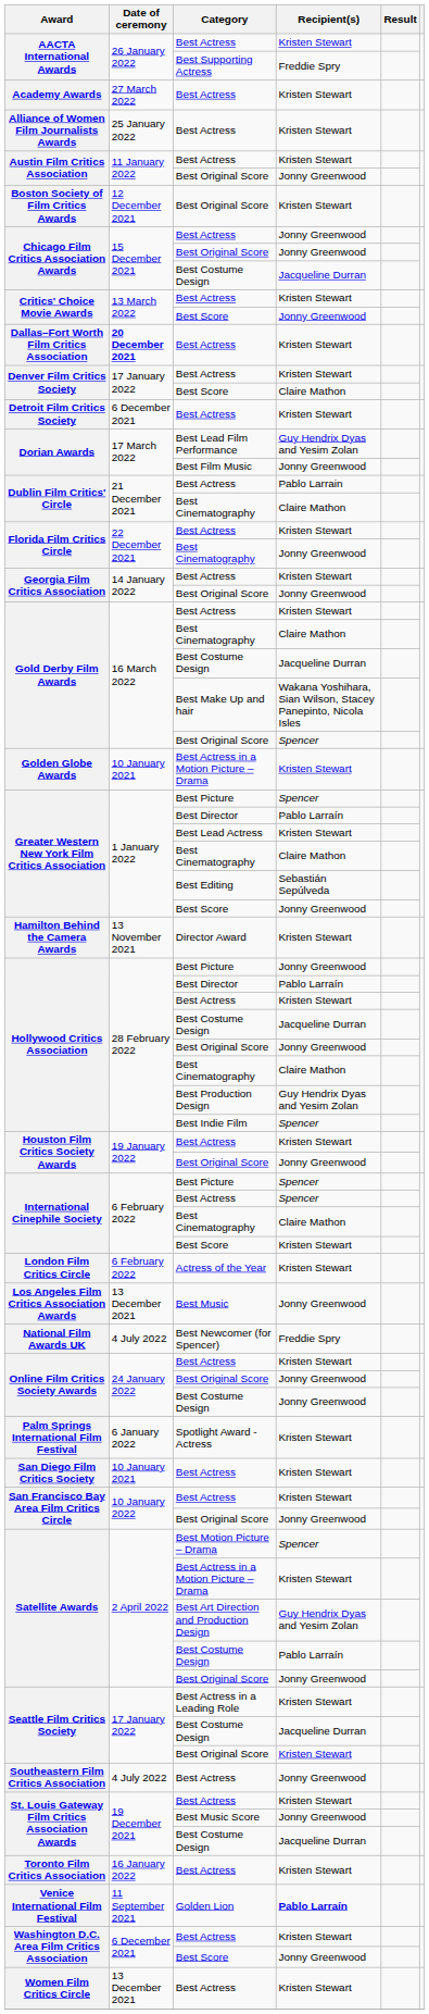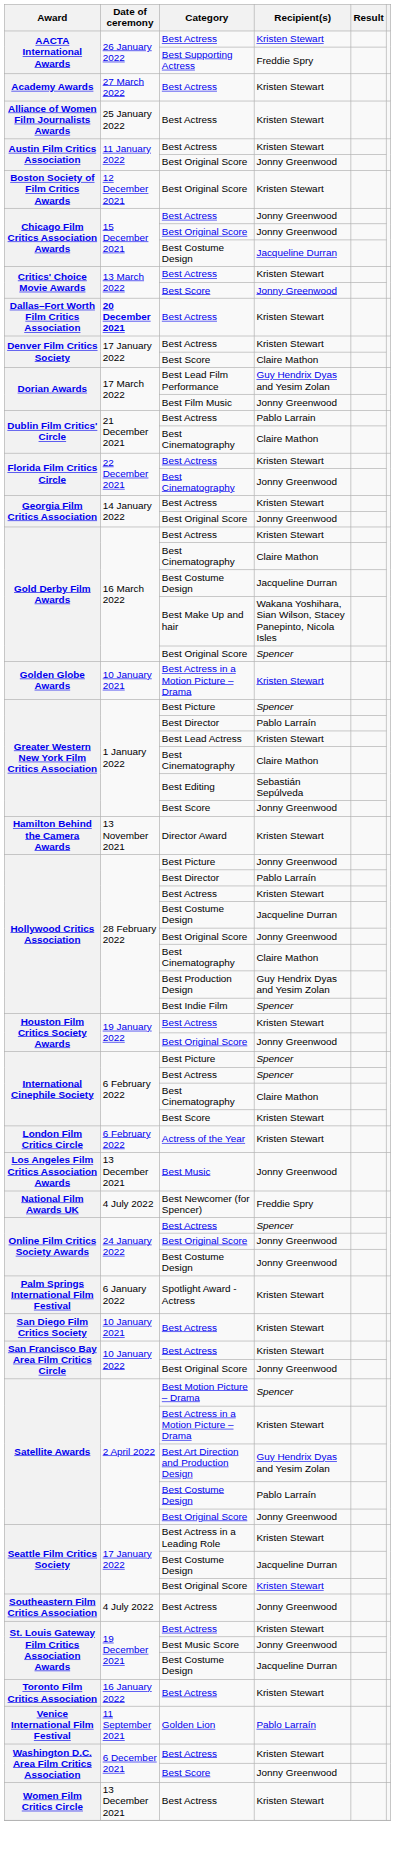- row: Detroit Film Critics Society | 6 December 2021 | Best Actress | Kristen Stewart
Online Film Critics Society Awards / Best Actress | Recipient(s): Kristen Stewart -> Spencer
Venice International Film Festival | Recipient(s): bold -> normal
